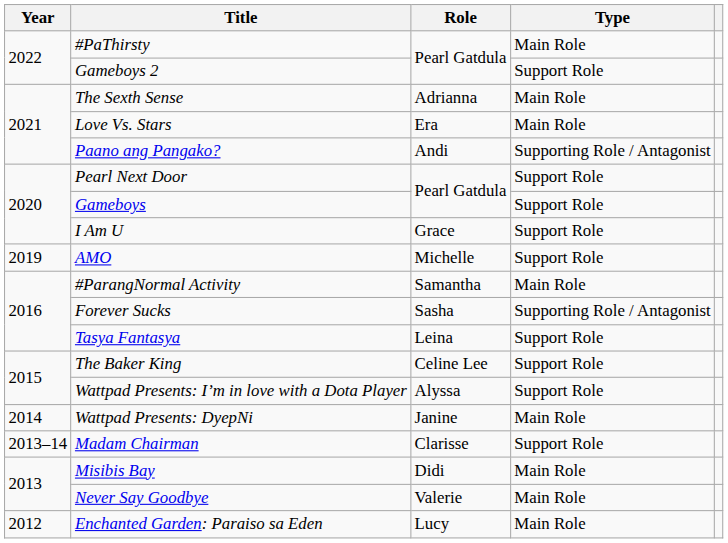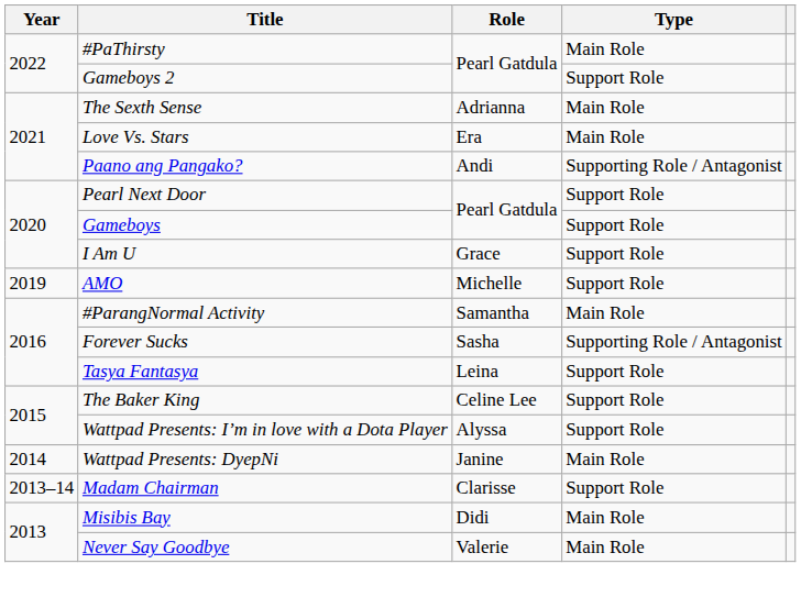- row: 2012 | Enchanted Garden: Paraiso sa Eden | Lucy | Main Role
